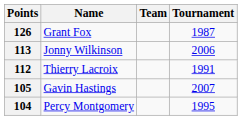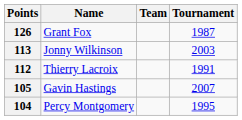113 | Tournament: 2006 -> 2003
